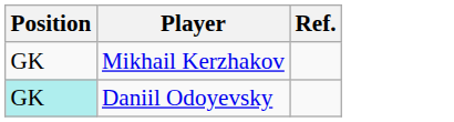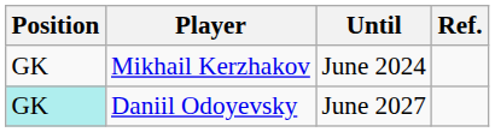+ column: Until | June 2024 | June 2027
